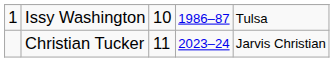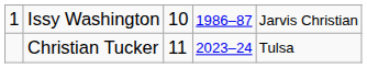Issy Washington | column 5: Tulsa -> Jarvis Christian
Christian Tucker | column 5: Jarvis Christian -> Tulsa
